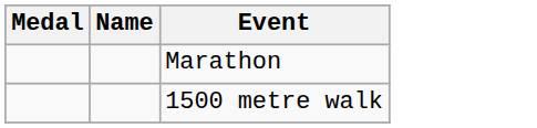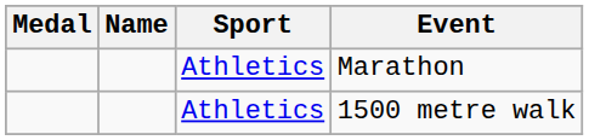+ column: Sport | Athletics | Athletics
